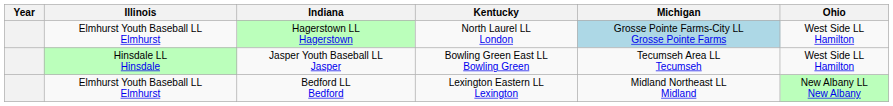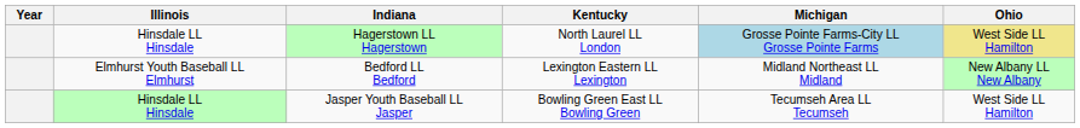Hagerstown LL Hagerstown | Illinois: Elmhurst Youth Baseball LL Elmhurst -> Hinsdale LL Hinsdale
Hagerstown LL Hagerstown | Ohio: no background -> khaki background
rows swapped: Bedford LL Bedford <-> Jasper Youth Baseball LL Jasper
